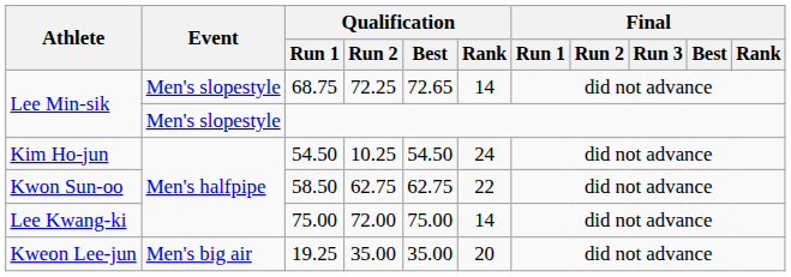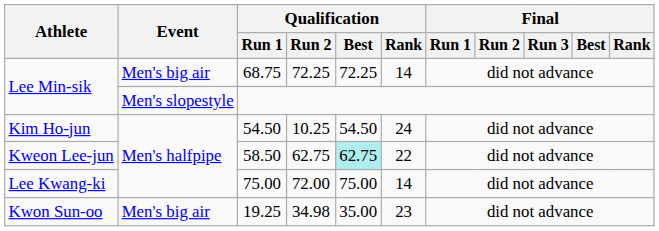68.75 | Event: Men's slopestyle -> Men's big air
68.75 | Qualification / Best: 72.65 -> 72.25
58.50 | Athlete: Kwon Sun-oo -> Kweon Lee-jun
58.50 | Qualification / Best: no background -> paleturquoise background
19.25 | Athlete: Kweon Lee-jun -> Kwon Sun-oo
19.25 | Qualification / Run 2: 35.00 -> 34.98
19.25 | Qualification / Rank: 20 -> 23
